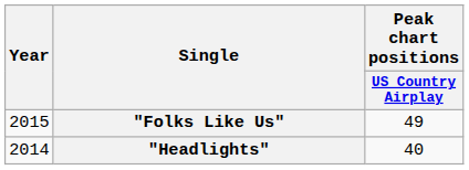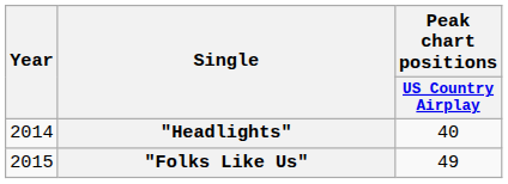rows swapped: "Headlights" <-> "Folks Like Us"
